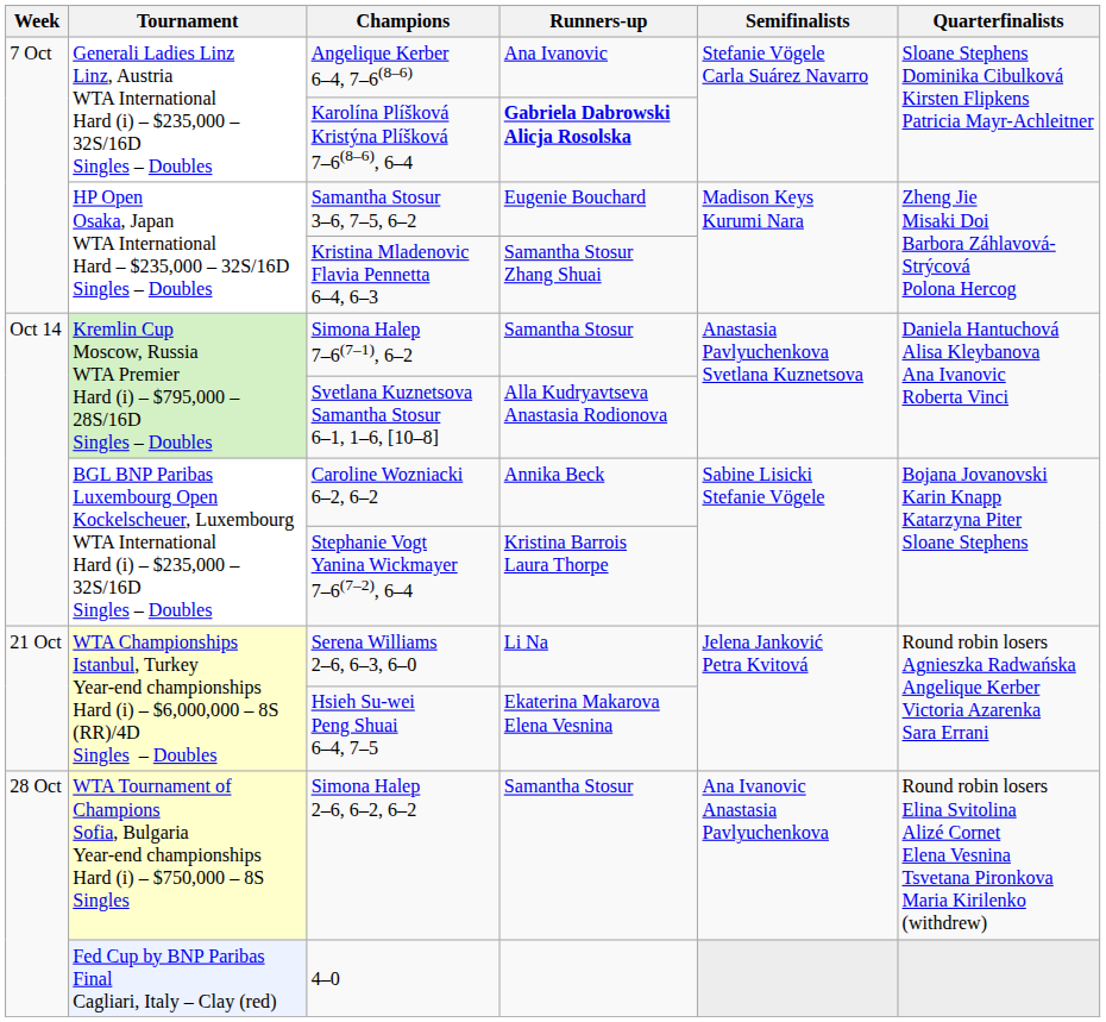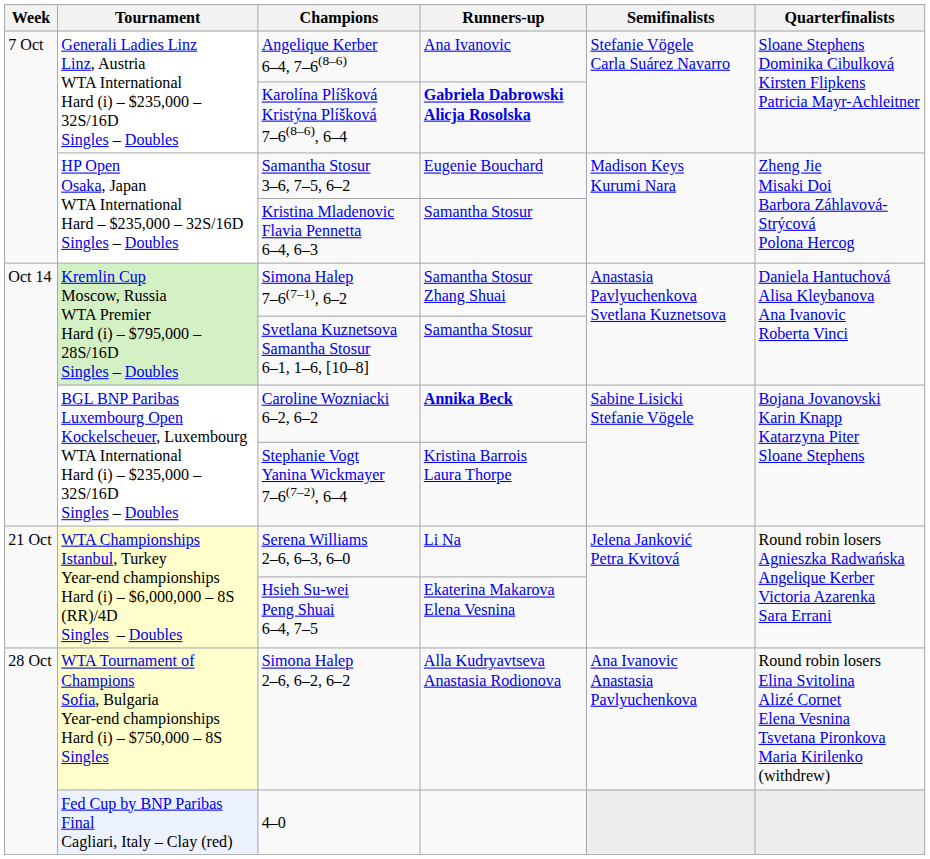Kristina Mladenovic Flavia Pennetta 6–4, 6–3 | Runners-up: Samantha Stosur Zhang Shuai -> Samantha Stosur
Simona Halep 7–6(7–1), 6–2 | Runners-up: Samantha Stosur -> Samantha Stosur Zhang Shuai
Svetlana Kuznetsova Samantha Stosur 6–1, 1–6, [10–8] | Runners-up: Alla Kudryavtseva Anastasia Rodionova -> Samantha Stosur
Caroline Wozniacki 6–2, 6–2 | Runners-up: normal -> bold
Simona Halep 2–6, 6–2, 6–2 | Runners-up: Samantha Stosur -> Alla Kudryavtseva Anastasia Rodionova
